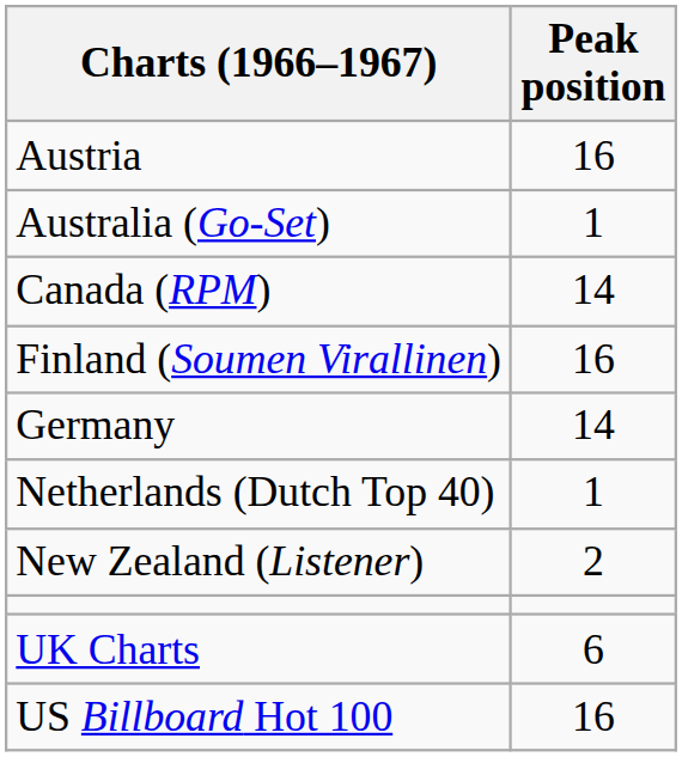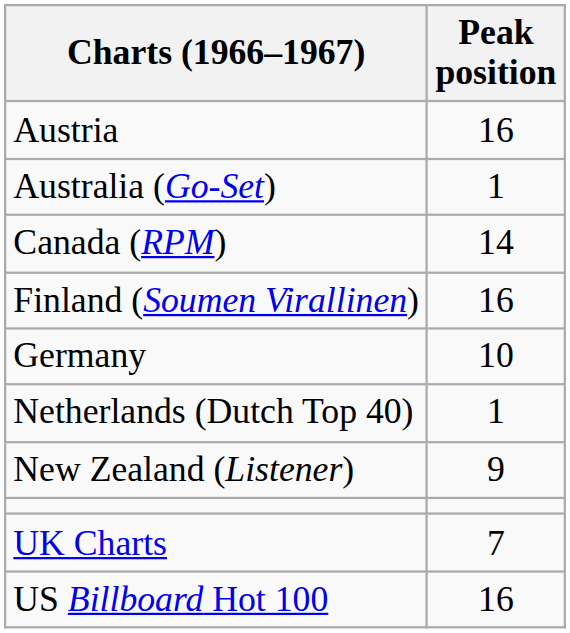Germany | Peak position: 14 -> 10
New Zealand (Listener) | Peak position: 2 -> 9
UK Charts | Peak position: 6 -> 7
